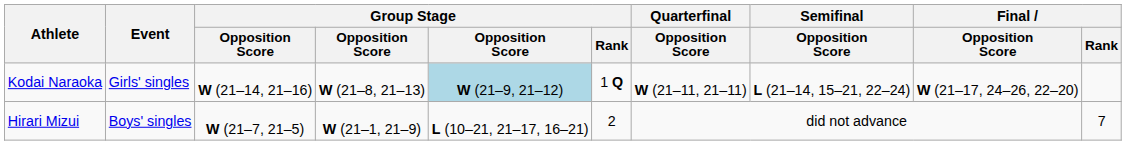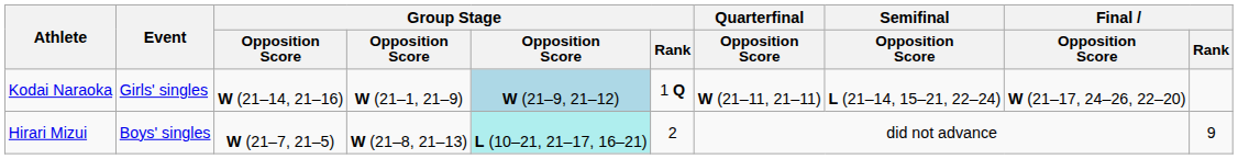Kodai Naraoka | column 4: W (21–8, 21–13) -> W (21–1, 21–9)
Hirari Mizui | column 4: W (21–1, 21–9) -> W (21–8, 21–13)
Hirari Mizui | column 5: no background -> paleturquoise background
Hirari Mizui | Final / Rank: 7 -> 9
